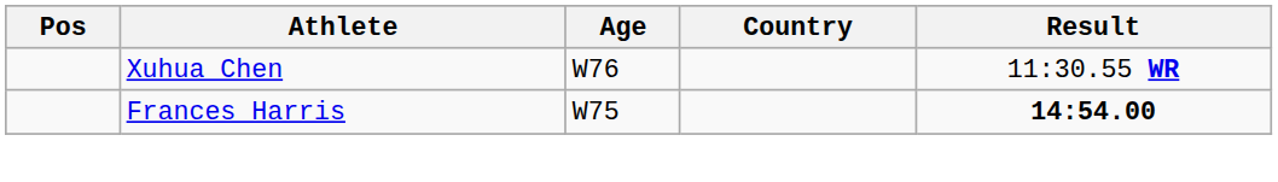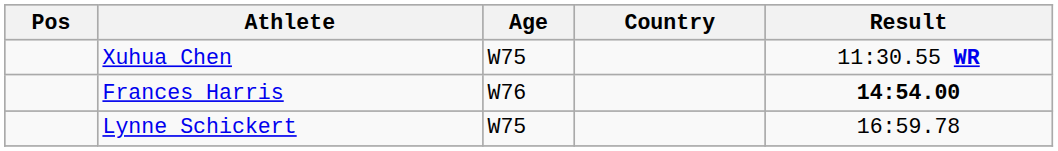Xuhua Chen | Age: W76 -> W75
Frances Harris | Age: W75 -> W76
+ row: Lynne Schickert | W75 | 16:59.78
